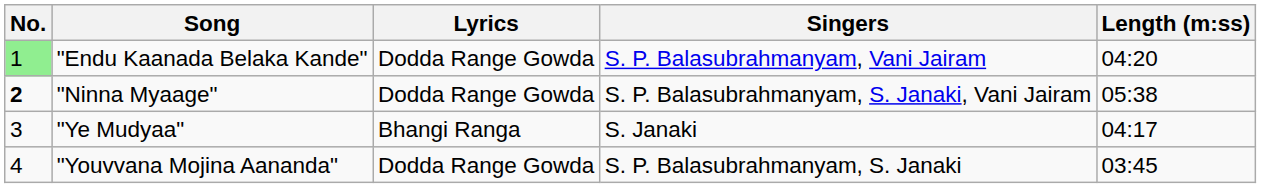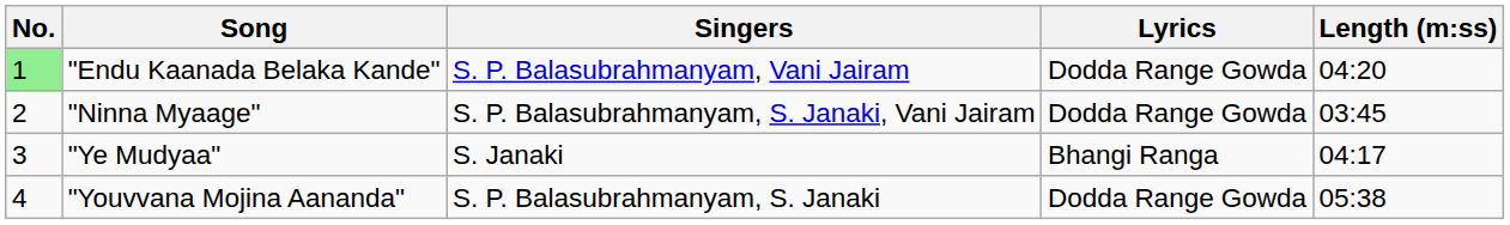columns swapped: Singers <-> Lyrics
"Ninna Myaage" | No.: bold -> normal
"Ninna Myaage" | Length (m:ss): 05:38 -> 03:45
"Youvvana Mojina Aananda" | Length (m:ss): 03:45 -> 05:38
